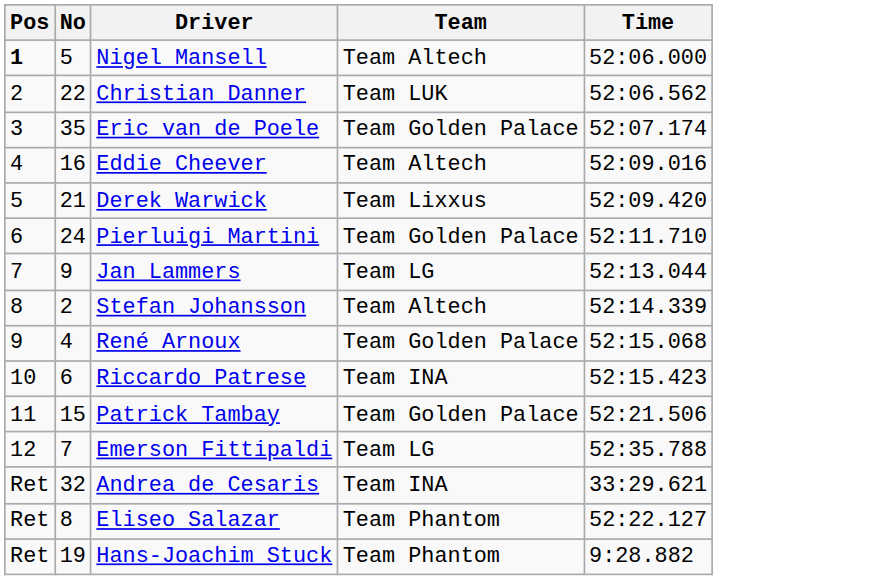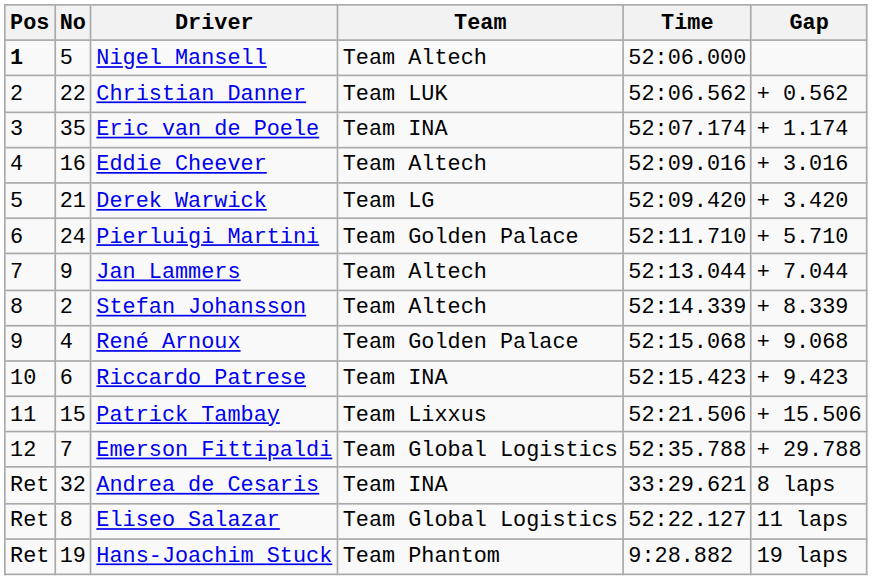+ column: Gap | + 0.562 | + 1.174 | + 3.016 | + 3.420 | + 5.710 | + 7.044 | + 8.339 | + 9.068 | + 9.423 | + 15.506 | + 29.788 | 8 laps | 11 laps | 19 laps
Eric van de Poele | Team: Team Golden Palace -> Team INA
Derek Warwick | Team: Team Lixxus -> Team LG
Jan Lammers | Team: Team LG -> Team Altech
Patrick Tambay | Team: Team Golden Palace -> Team Lixxus
Emerson Fittipaldi | Team: Team LG -> Team Global Logistics
Eliseo Salazar | Team: Team Phantom -> Team Global Logistics
